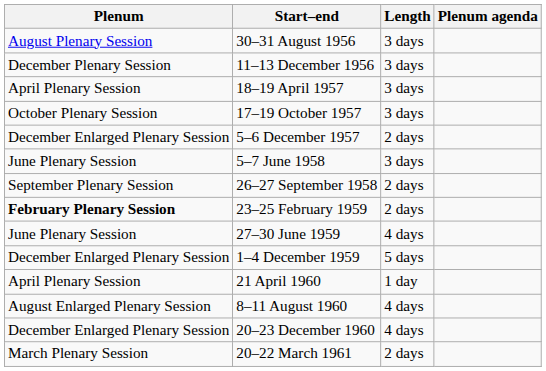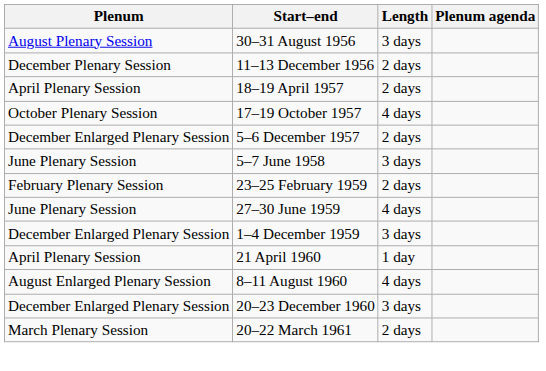11–13 December 1956 | Length: 3 days -> 2 days
18–19 April 1957 | Length: 3 days -> 2 days
17–19 October 1957 | Length: 3 days -> 4 days
- row: September Plenary Session | 26–27 September 1958 | 2 days
23–25 February 1959 | Plenum: bold -> normal
1–4 December 1959 | Length: 5 days -> 3 days
20–23 December 1960 | Length: 4 days -> 3 days
